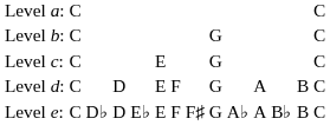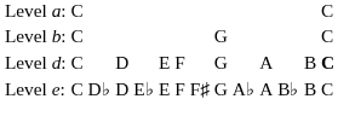- row: Level c: | C | E | G | C
Level d: | column 14: normal -> bold
